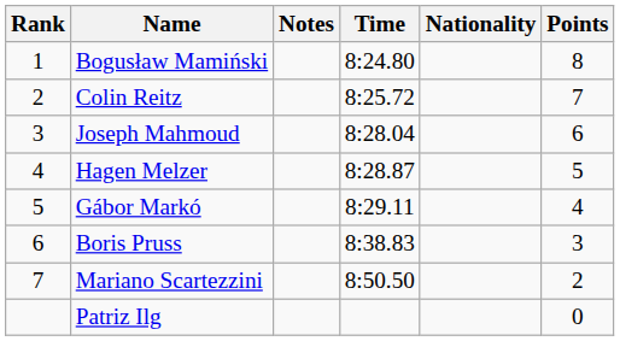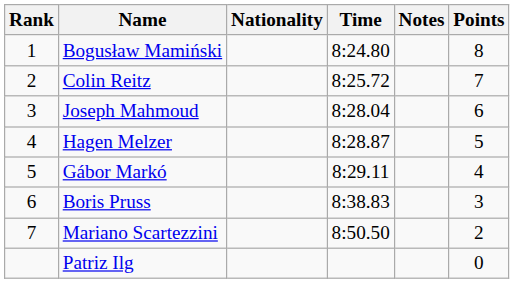columns swapped: Nationality <-> Notes
